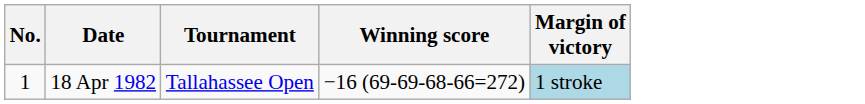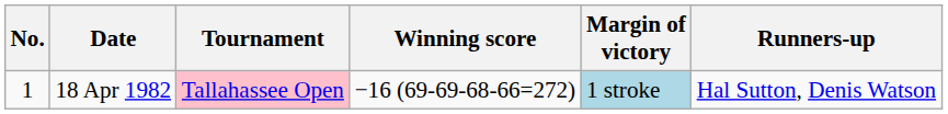+ column: Runners-up | Hal Sutton, Denis Watson
18 Apr 1982 | Tournament: no background -> pink background
